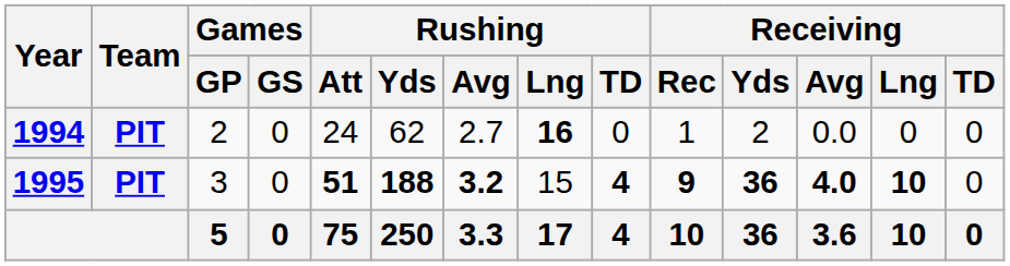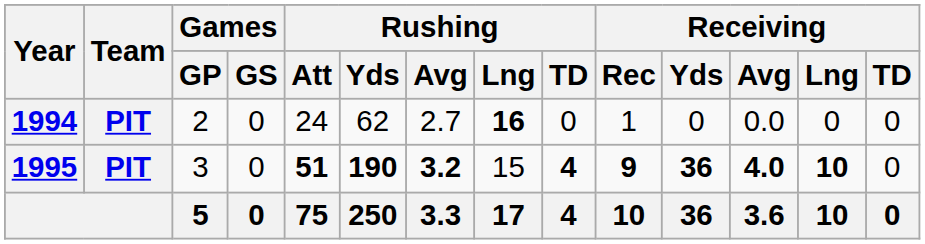1994 | Receiving / Yds: 2 -> 0
1995 | Rushing / Yds: 188 -> 190
